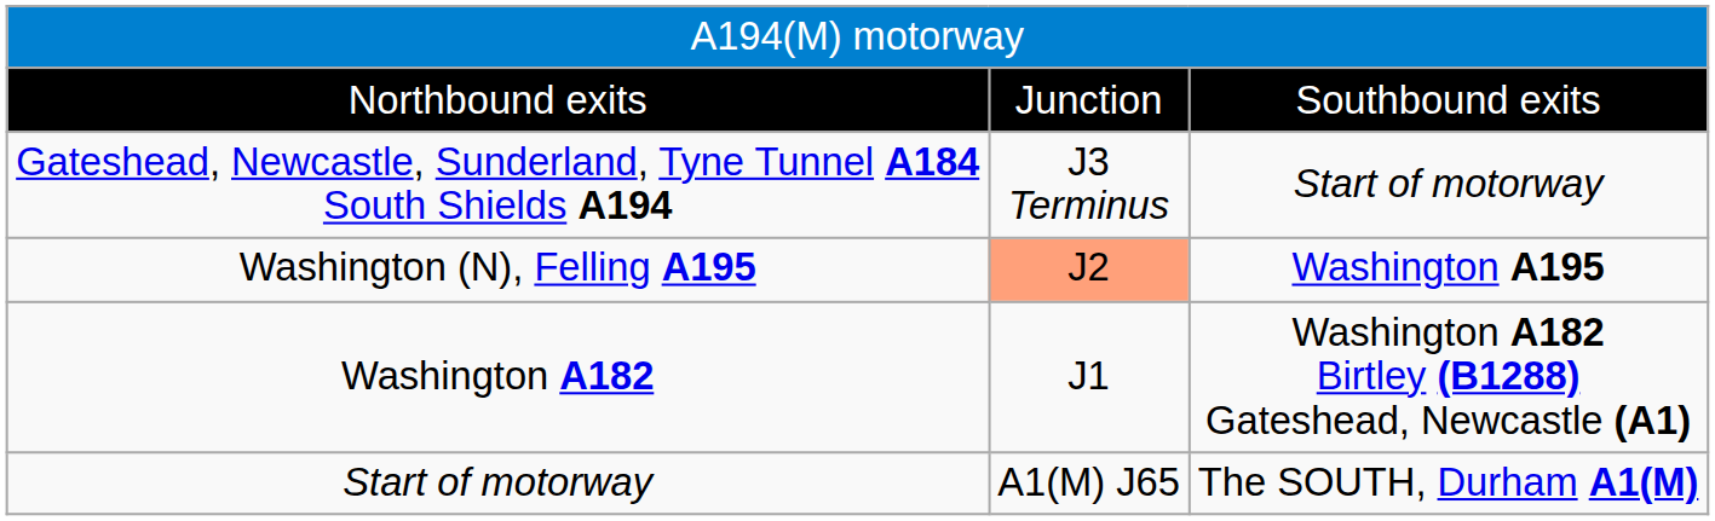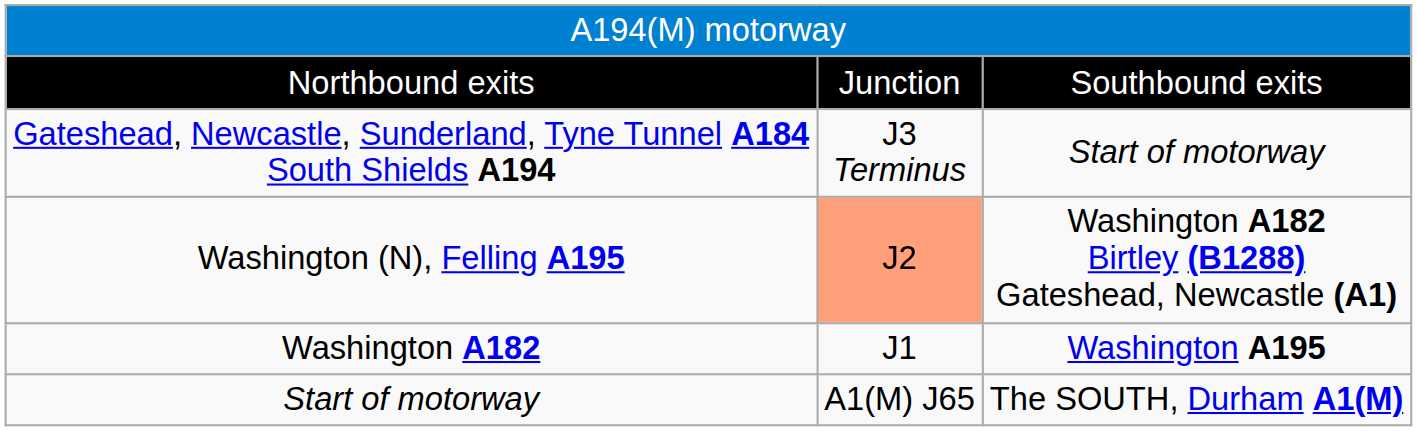Washington (N), Felling A195 | column 3: Washington A195 -> Washington A182 Birtley (B1288) Gateshead, Newcastle (A1)
Washington A182 | column 3: Washington A182 Birtley (B1288) Gateshead, Newcastle (A1) -> Washington A195
